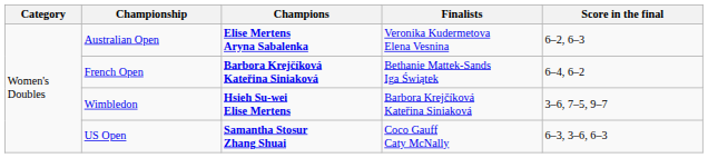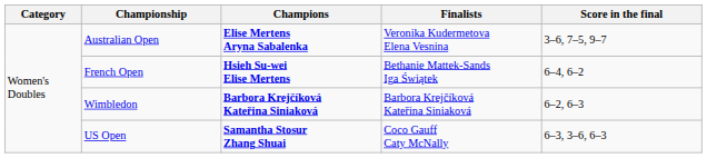Australian Open | Score in the final: 6–2, 6–3 -> 3–6, 7–5, 9–7
French Open | Champions: Barbora Krejčíková Kateřina Siniaková -> Hsieh Su-wei Elise Mertens
Wimbledon | Champions: Hsieh Su-wei Elise Mertens -> Barbora Krejčíková Kateřina Siniaková
Wimbledon | Score in the final: 3–6, 7–5, 9–7 -> 6–2, 6–3
